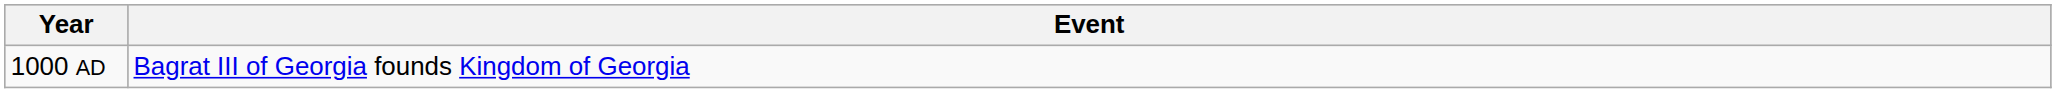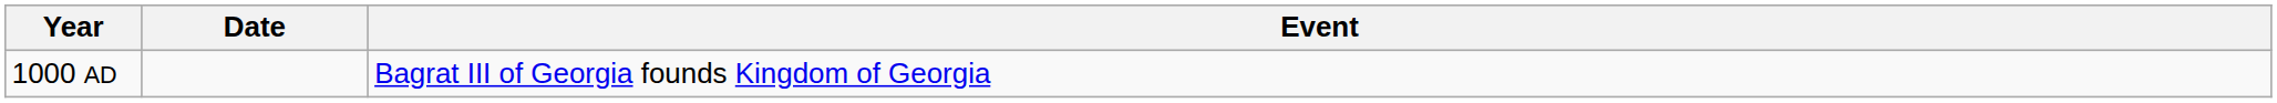+ column: Date
